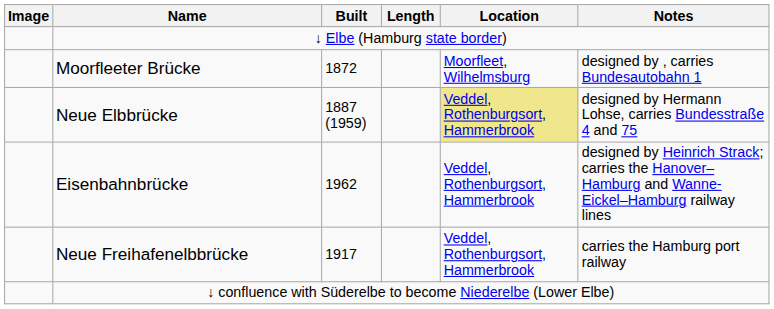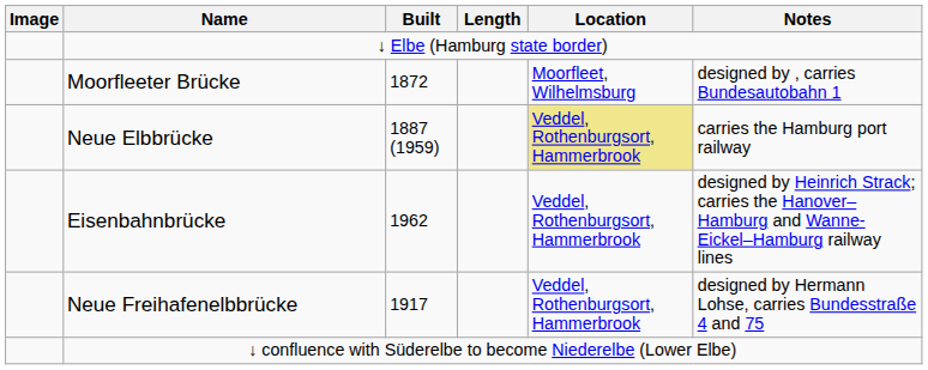Neue Elbbrücke | Notes: designed by Hermann Lohse, carries Bundesstraße 4 and 75 -> carries the Hamburg port railway
Neue Freihafenelbbrücke | Notes: carries the Hamburg port railway -> designed by Hermann Lohse, carries Bundesstraße 4 and 75
